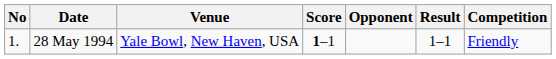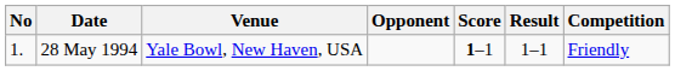columns swapped: Opponent <-> Score
